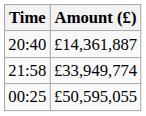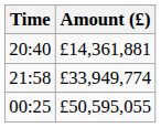20:40 | Amount (£): £14,361,887 -> £14,361,881
